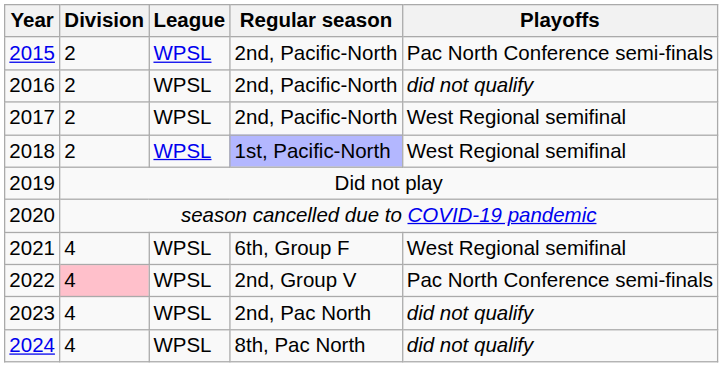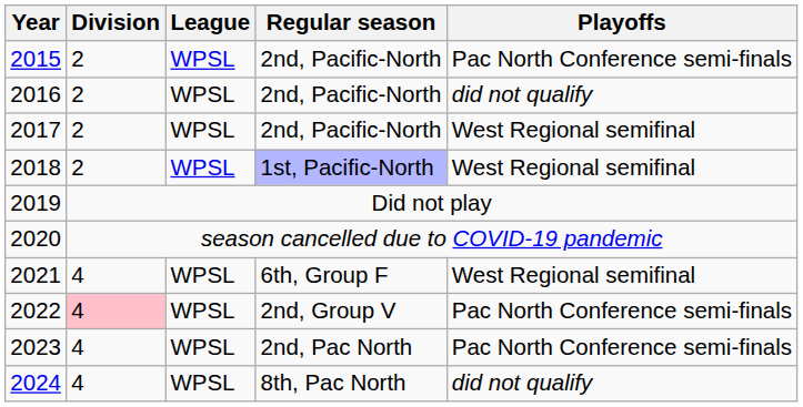2023 | Playoffs: did not qualify -> Pac North Conference semi-finals
